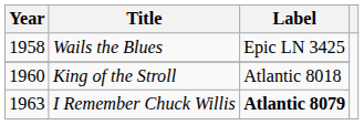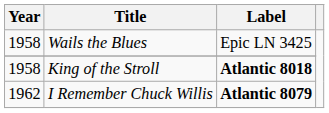King of the Stroll | Year: 1960 -> 1958
King of the Stroll | Label: normal -> bold
I Remember Chuck Willis | Year: 1963 -> 1962
